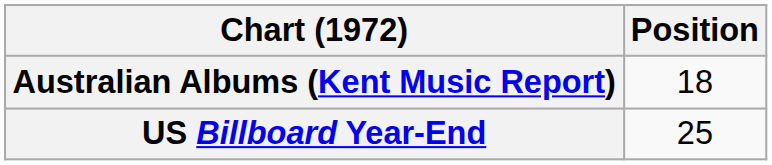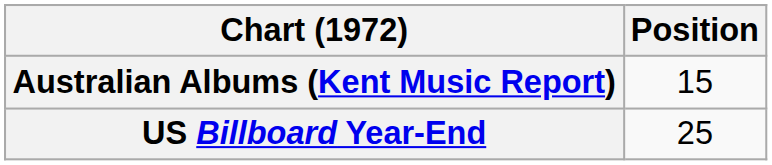Australian Albums (Kent Music Report) | Position: 18 -> 15
